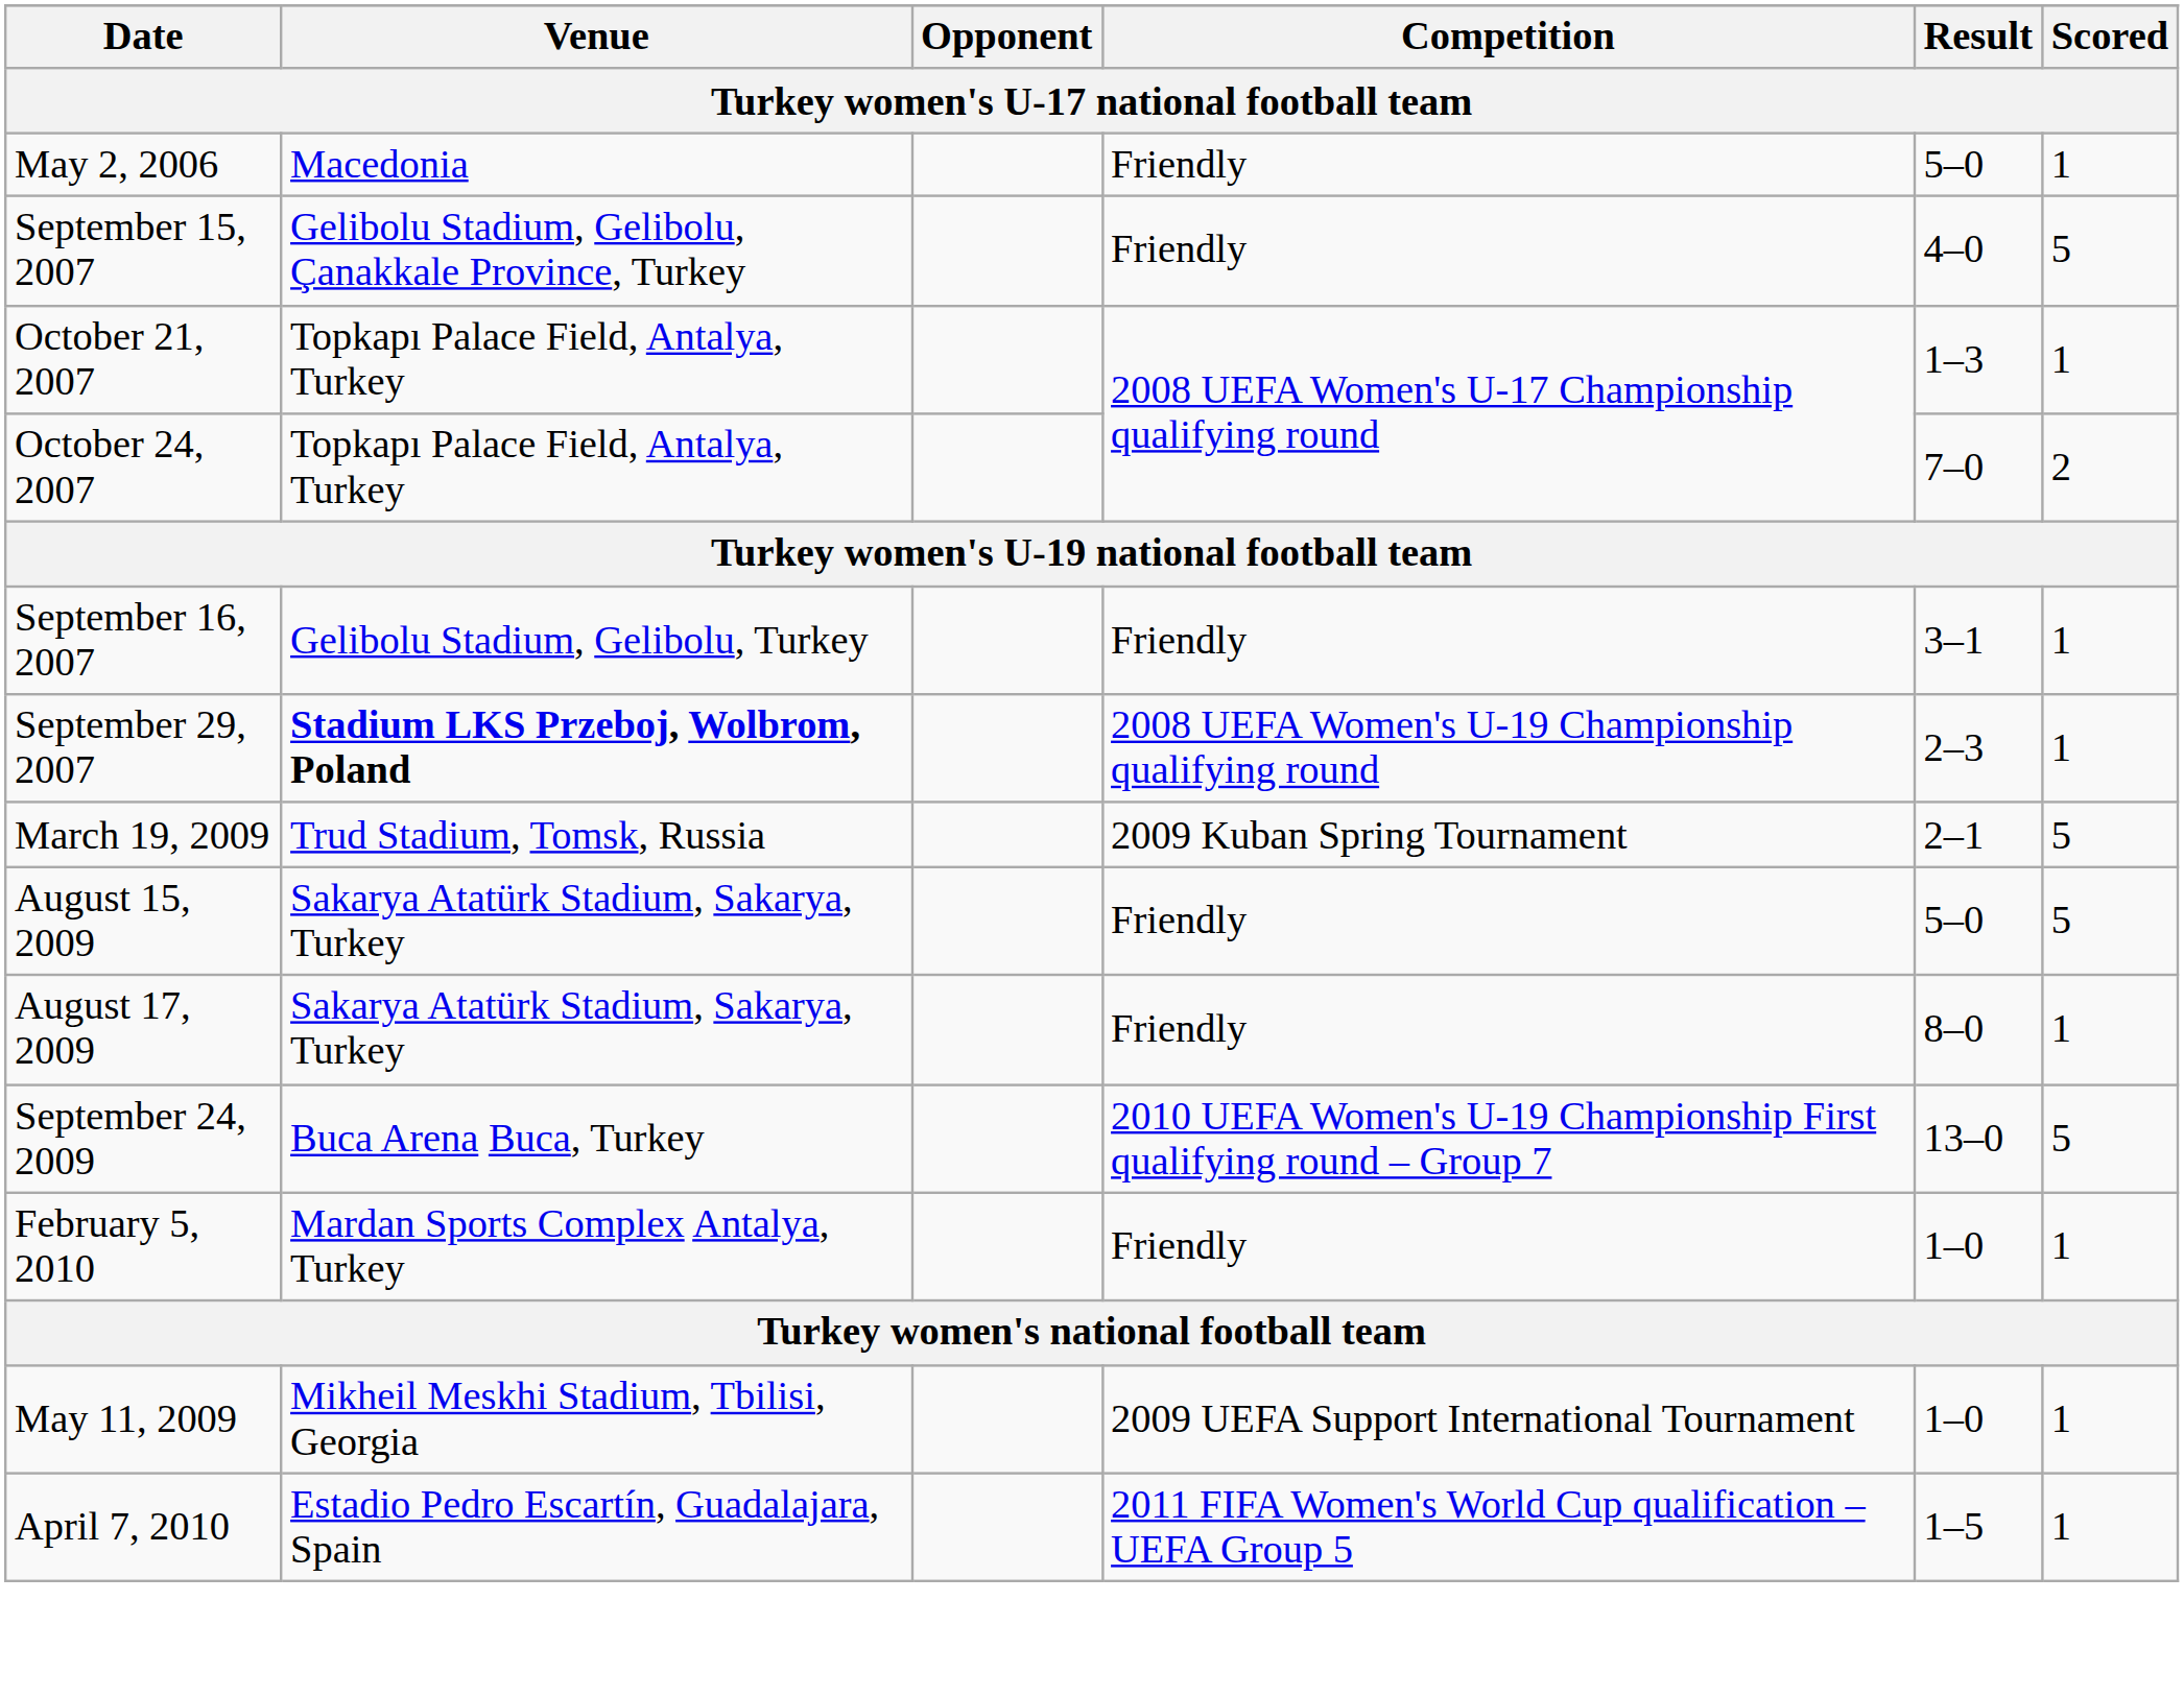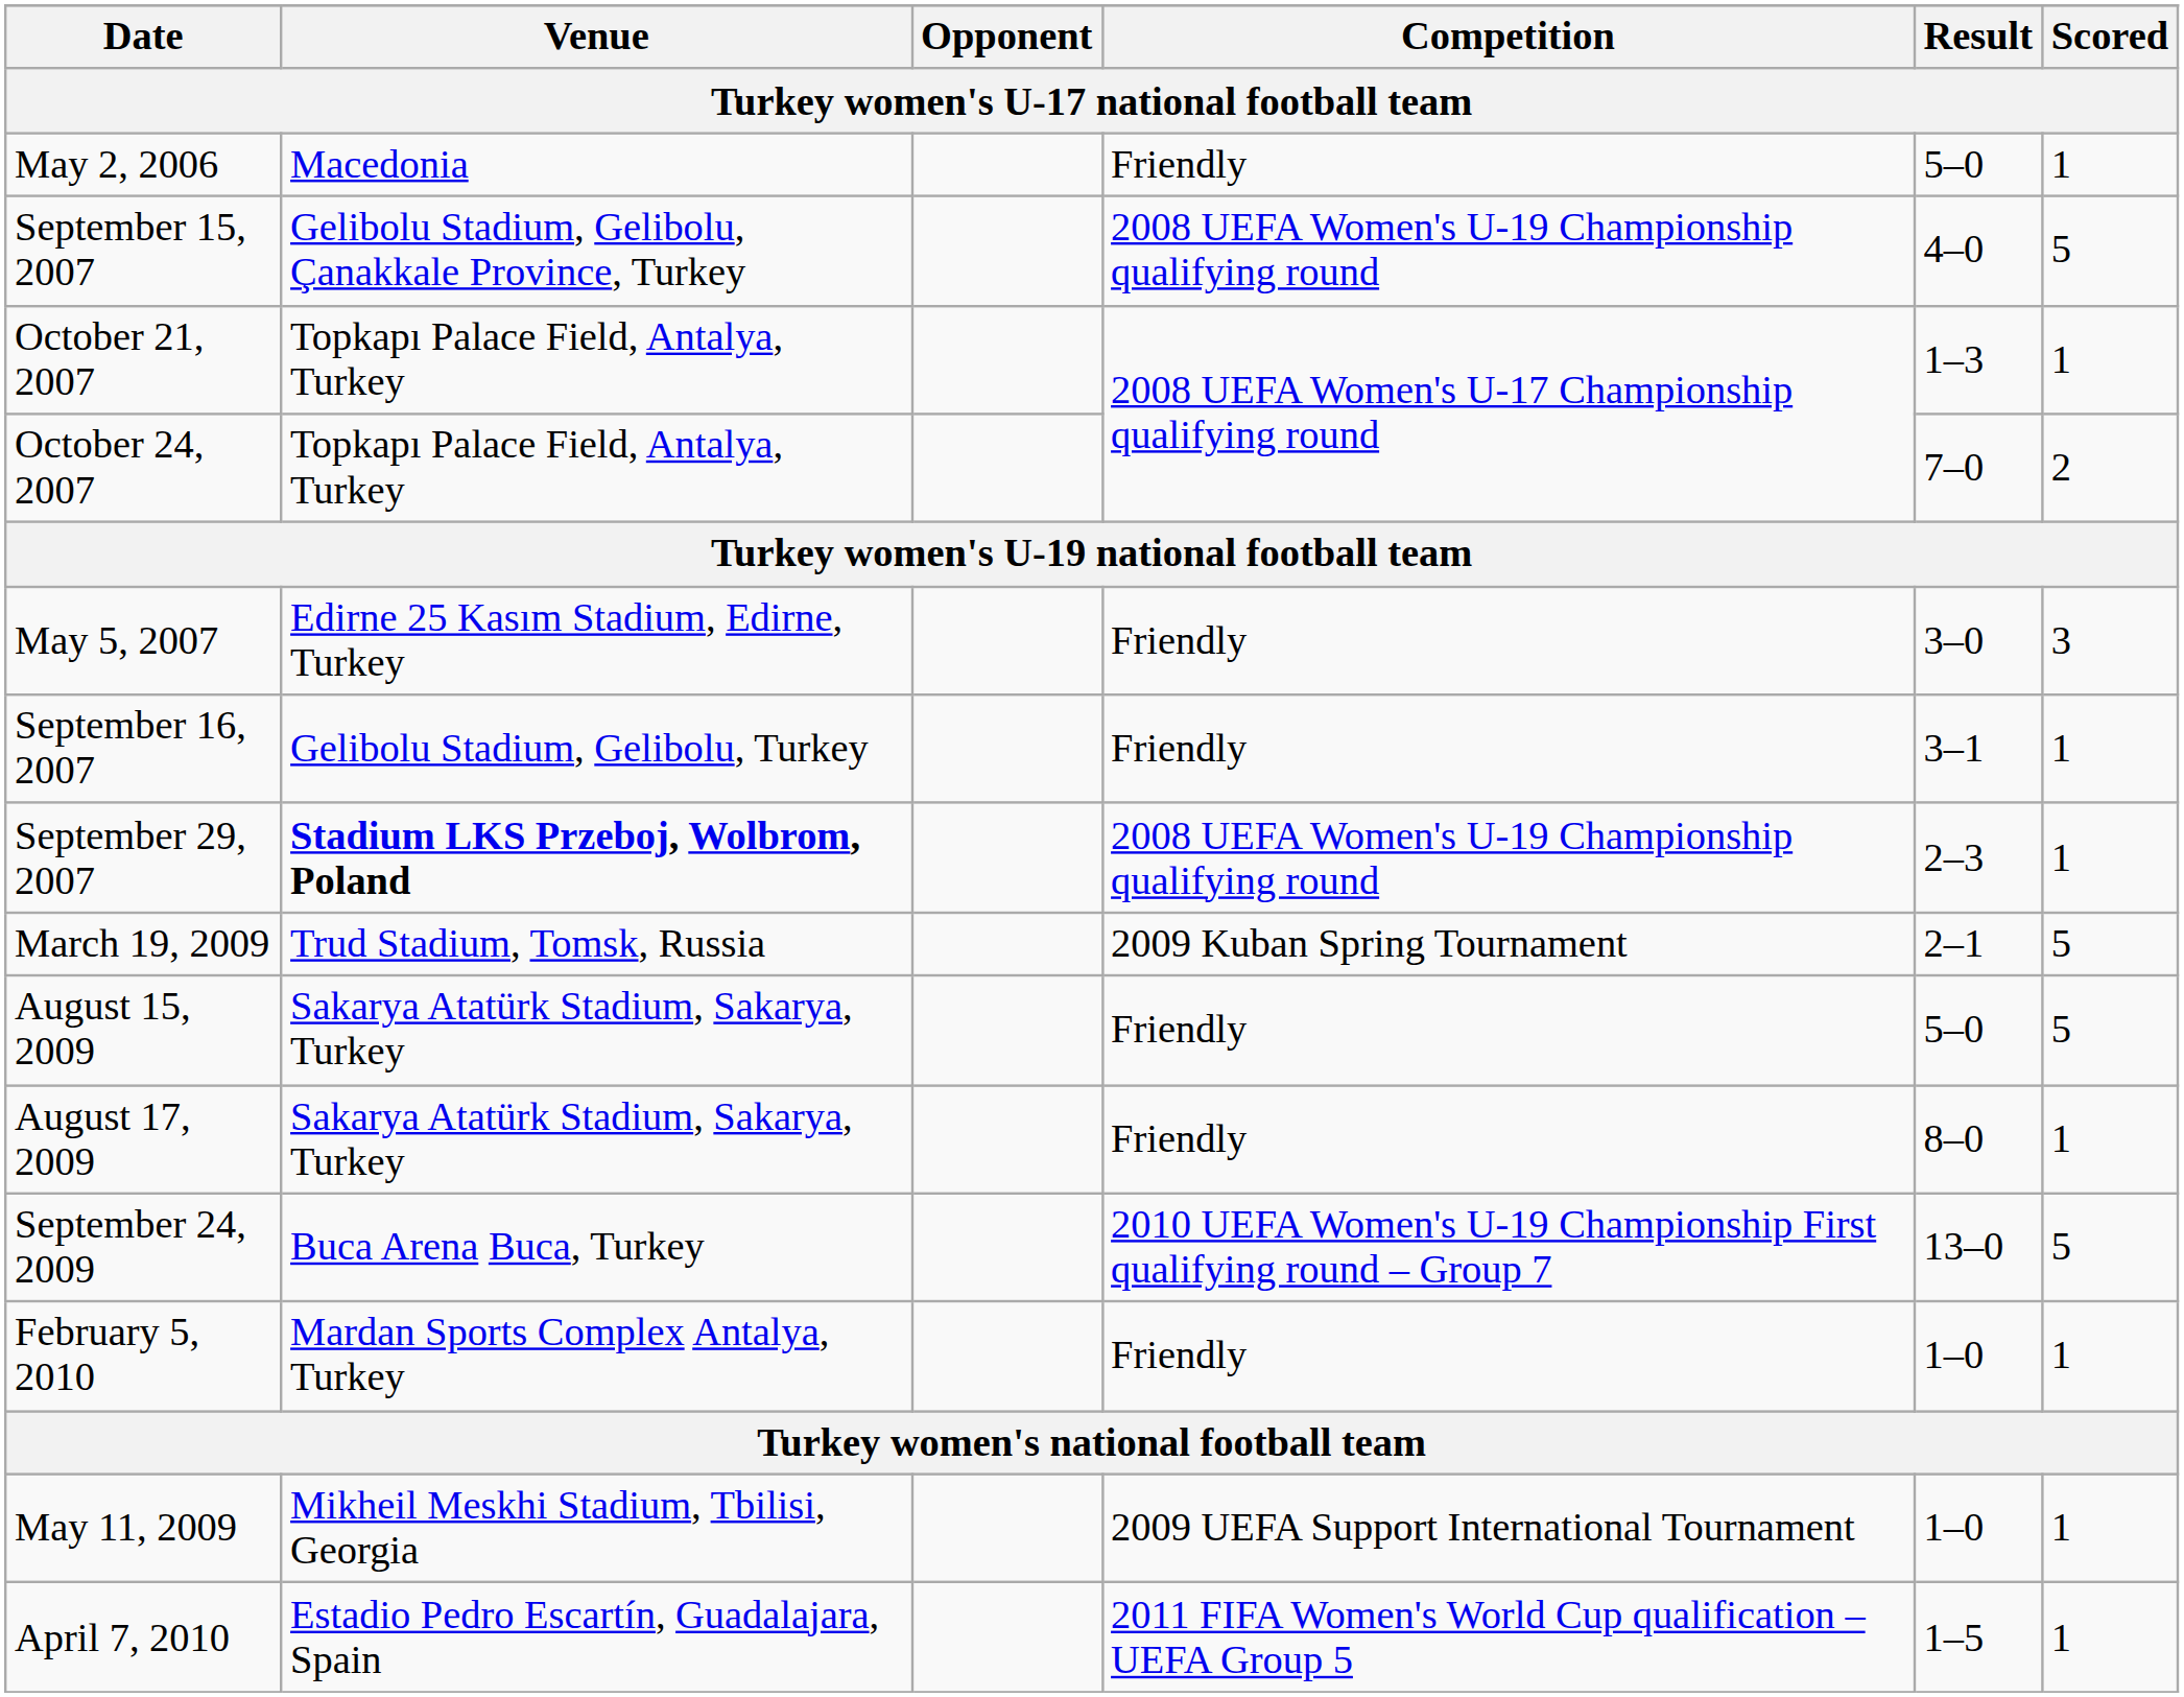September 15, 2007 | Competition: Friendly -> 2008 UEFA Women's U-19 Championship qualifying round
+ row: May 5, 2007 | Edirne 25 Kasım Stadium, Edirne, Turkey | Friendly | 3–0 | 3
